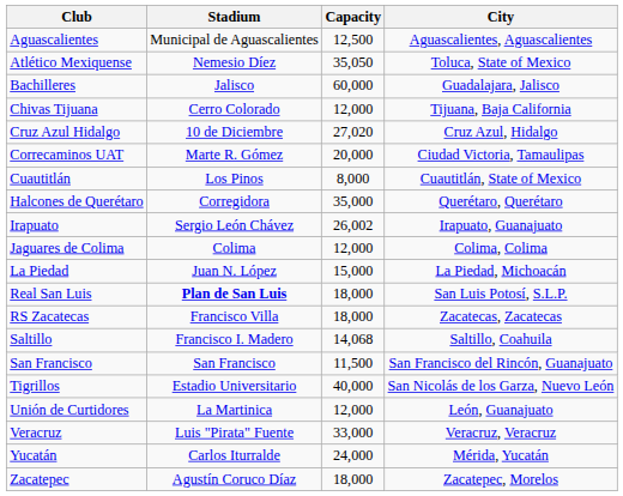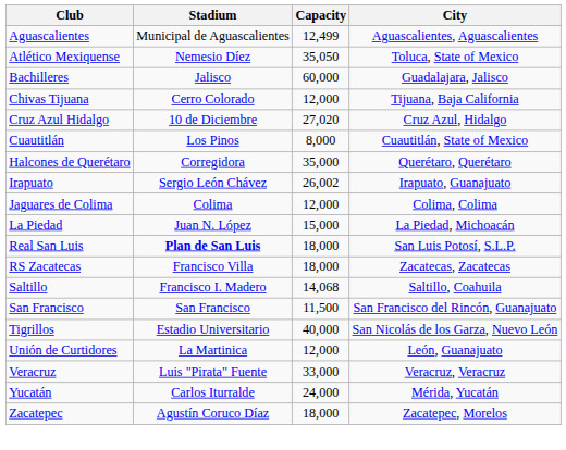Aguascalientes | Capacity: 12,500 -> 12,499
- row: Correcaminos UAT | Marte R. Gómez | 20,000 | Ciudad Victoria, Tamaulipas
